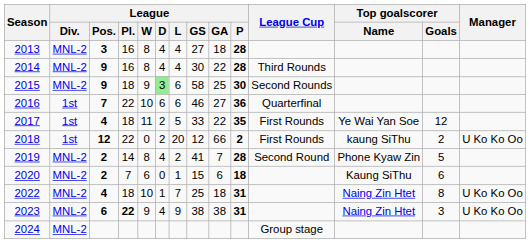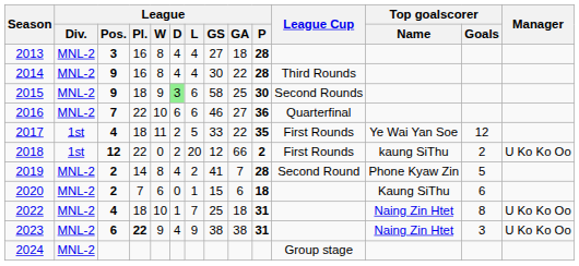2016 | League / Div.: 1st -> MNL-2
